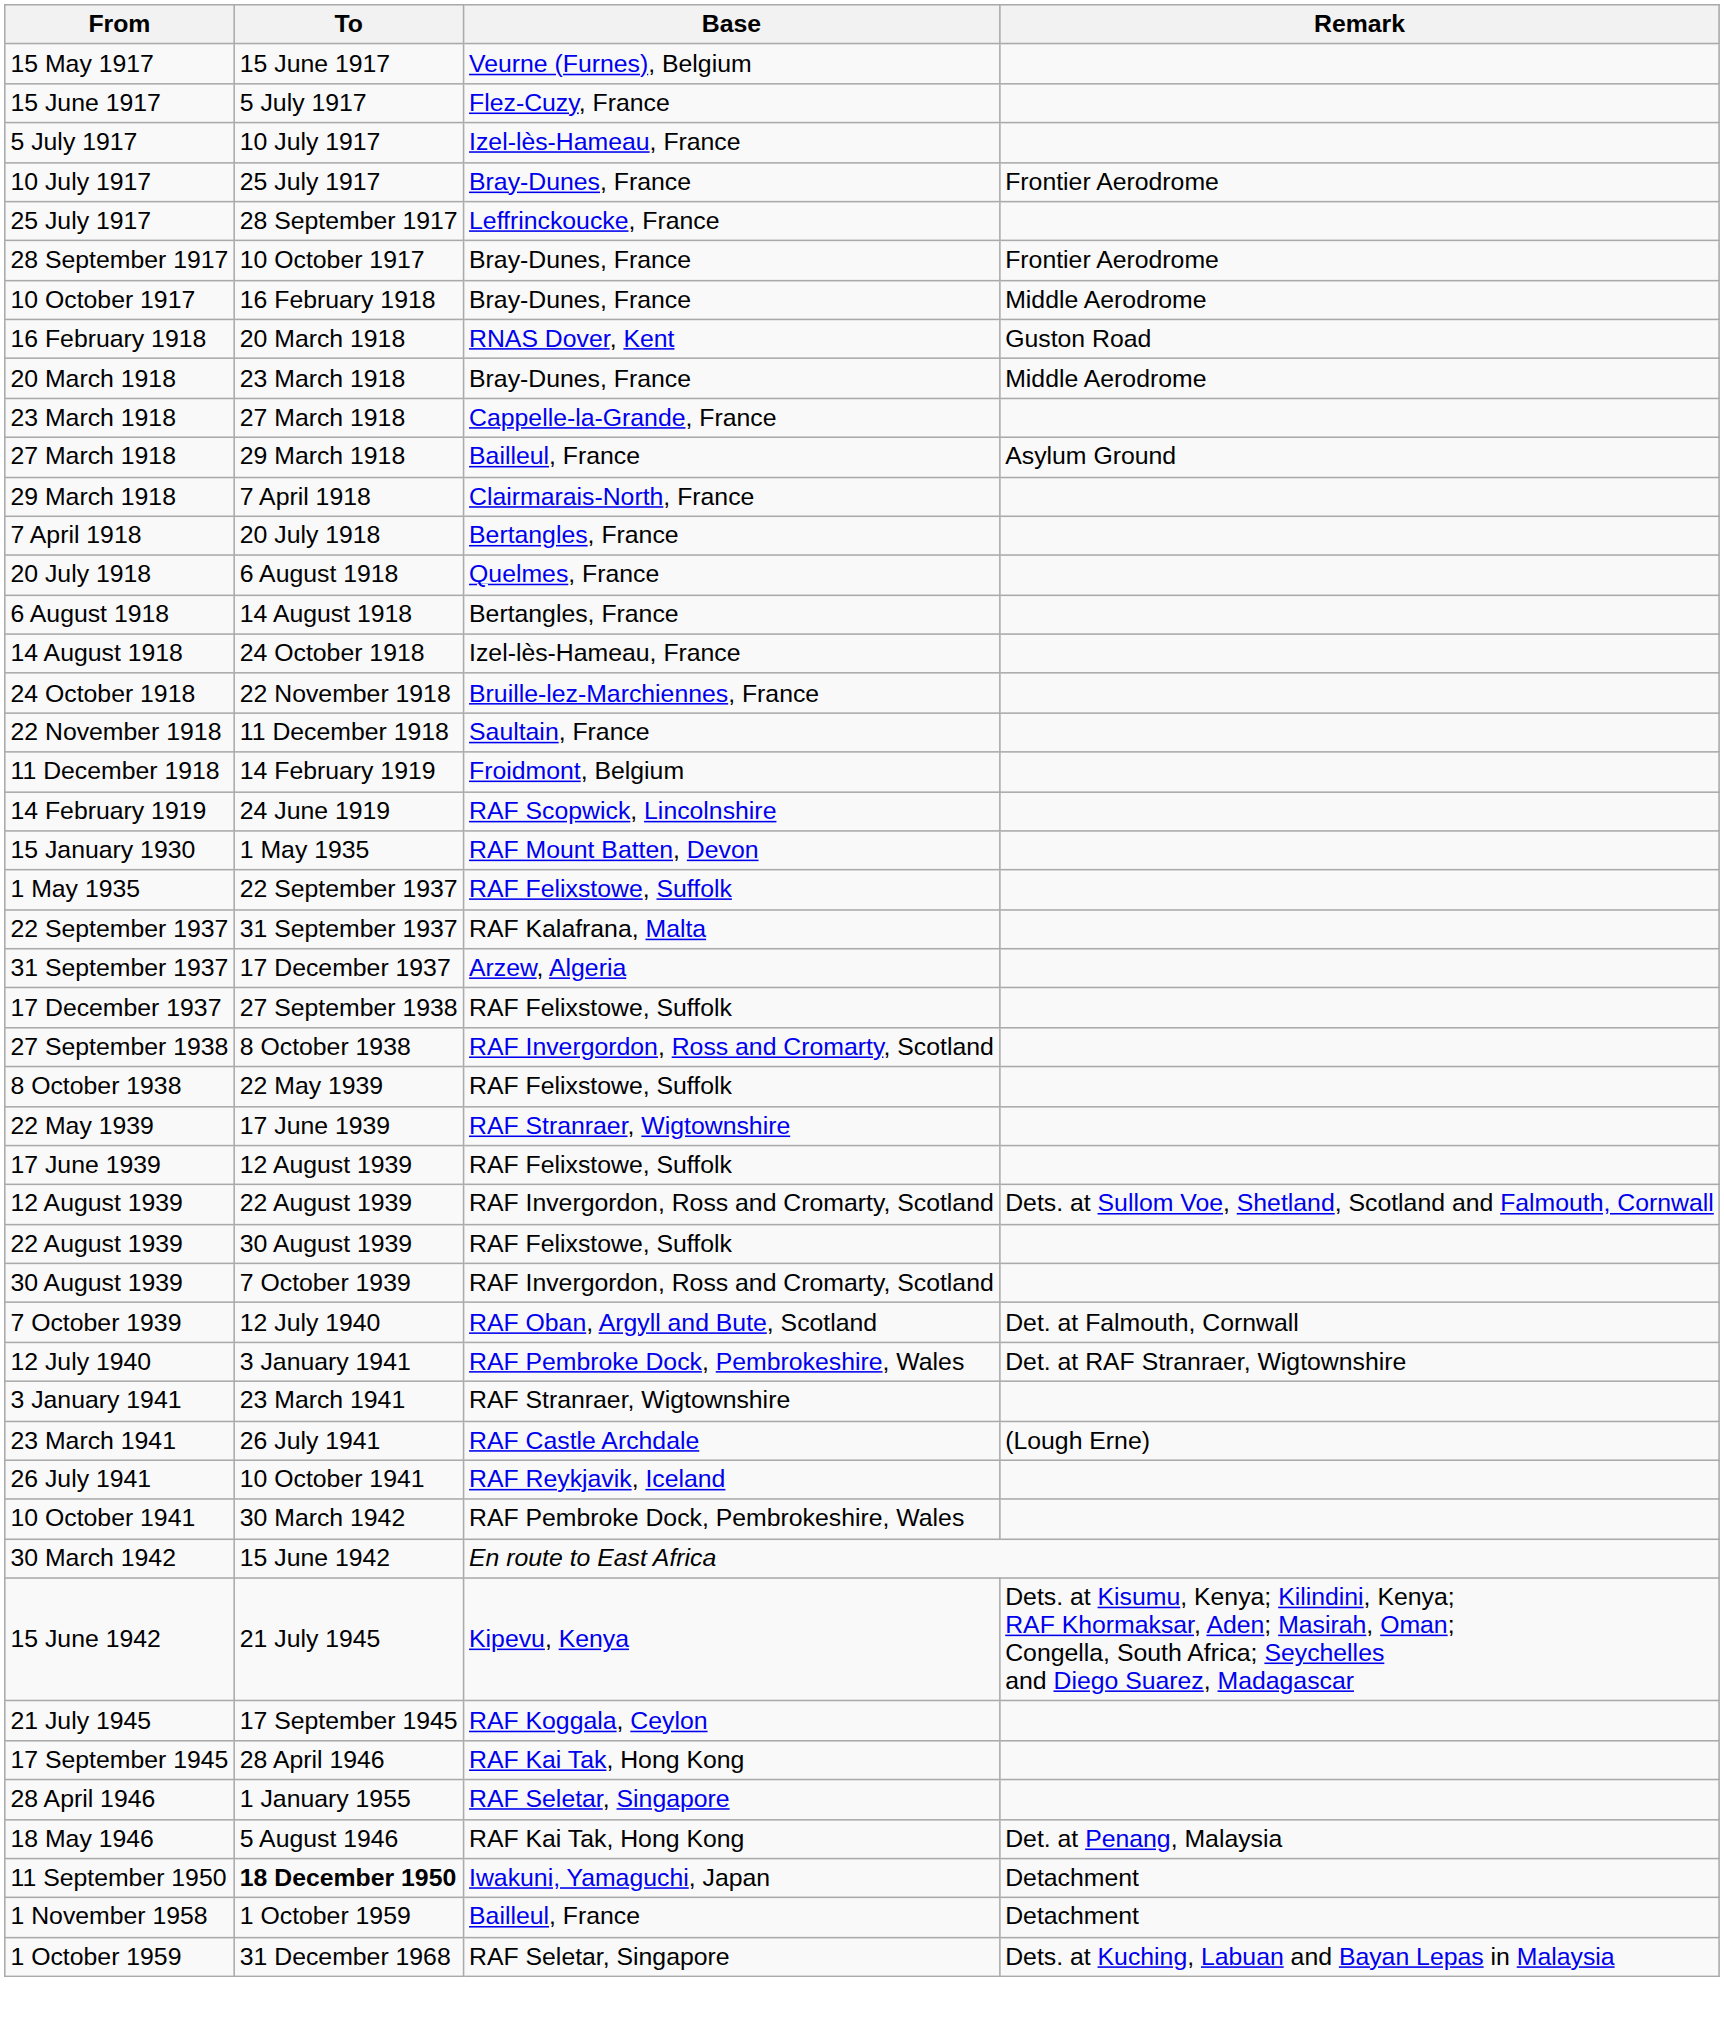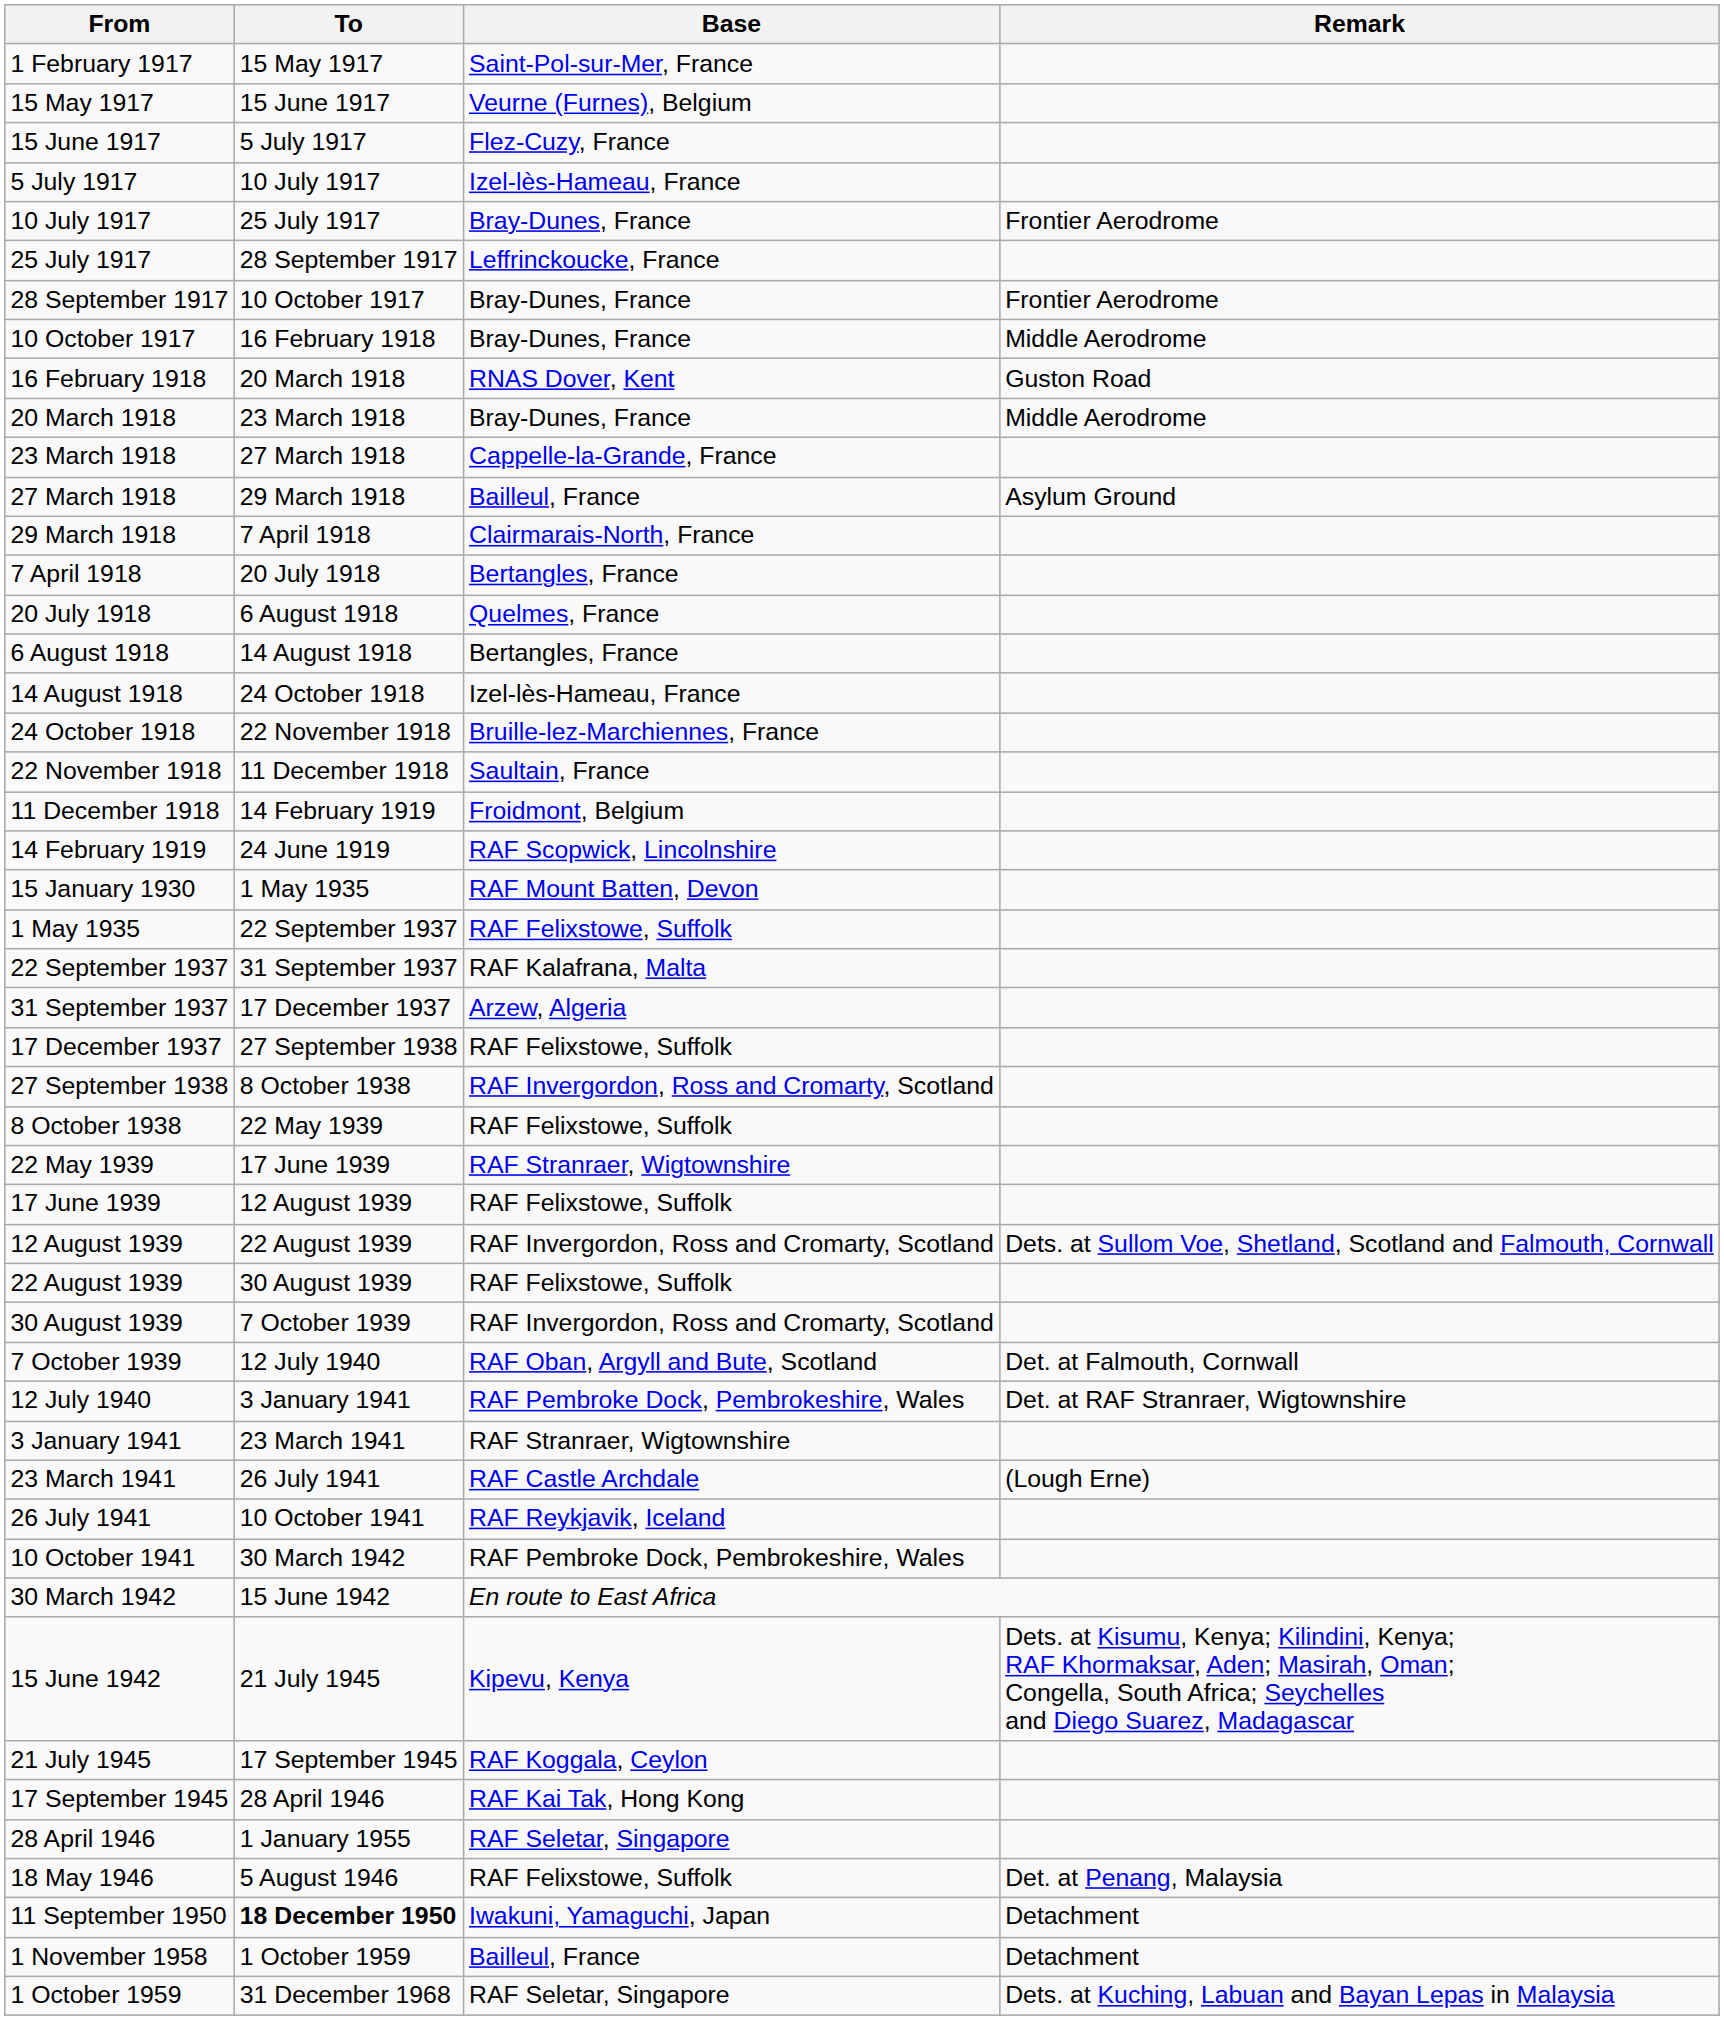+ row: 1 February 1917 | 15 May 1917 | Saint-Pol-sur-Mer, France
18 May 1946 | Base: RAF Kai Tak, Hong Kong -> RAF Felixstowe, Suffolk
